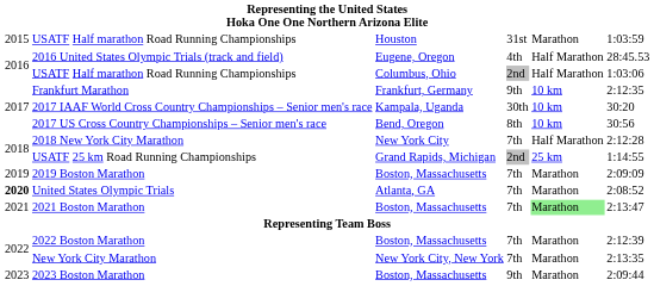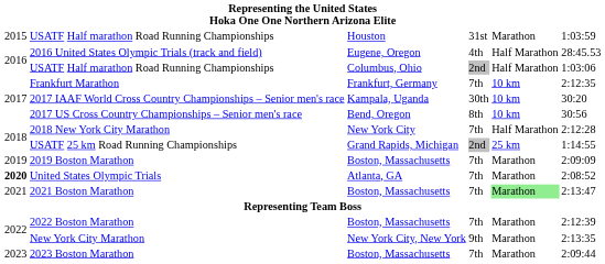Frankfurt Marathon | column 4: 9th -> 7th
New York City Marathon | column 4: 7th -> 9th
2023 Boston Marathon | column 4: 9th -> 7th
